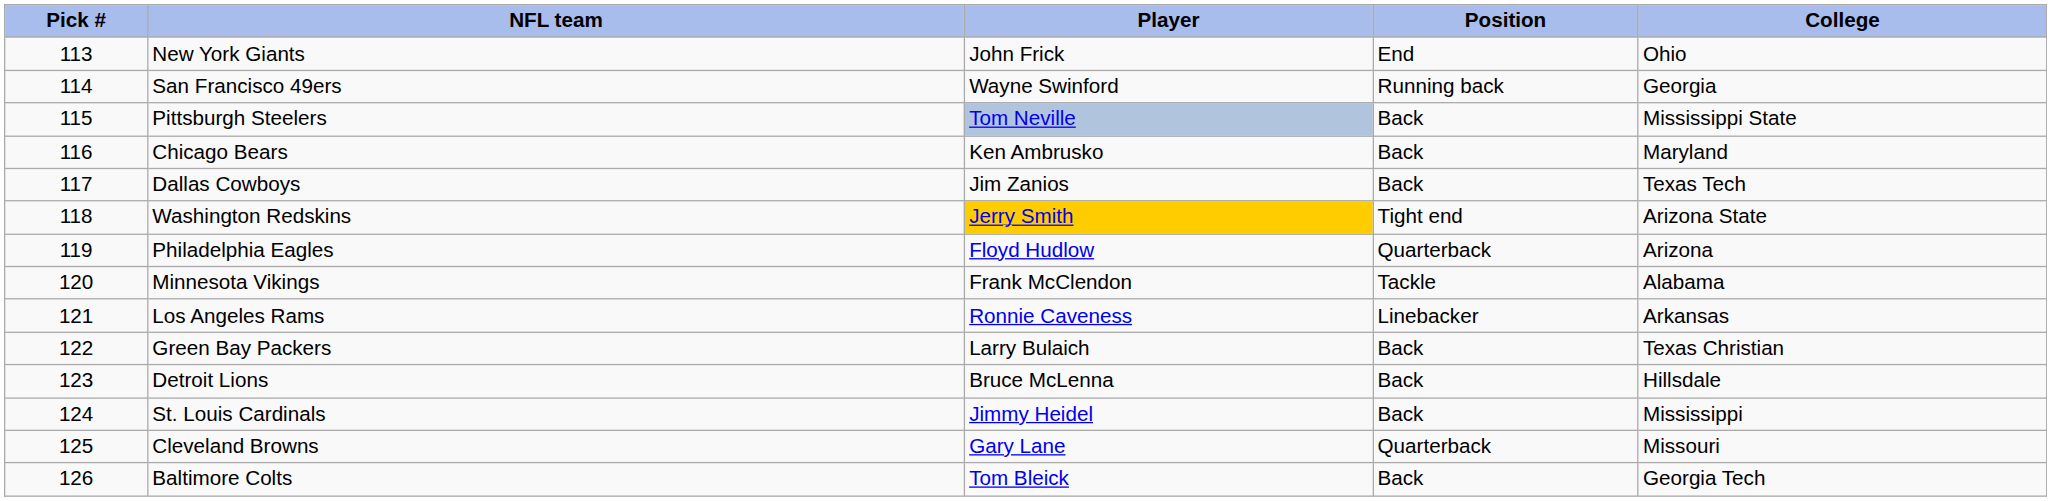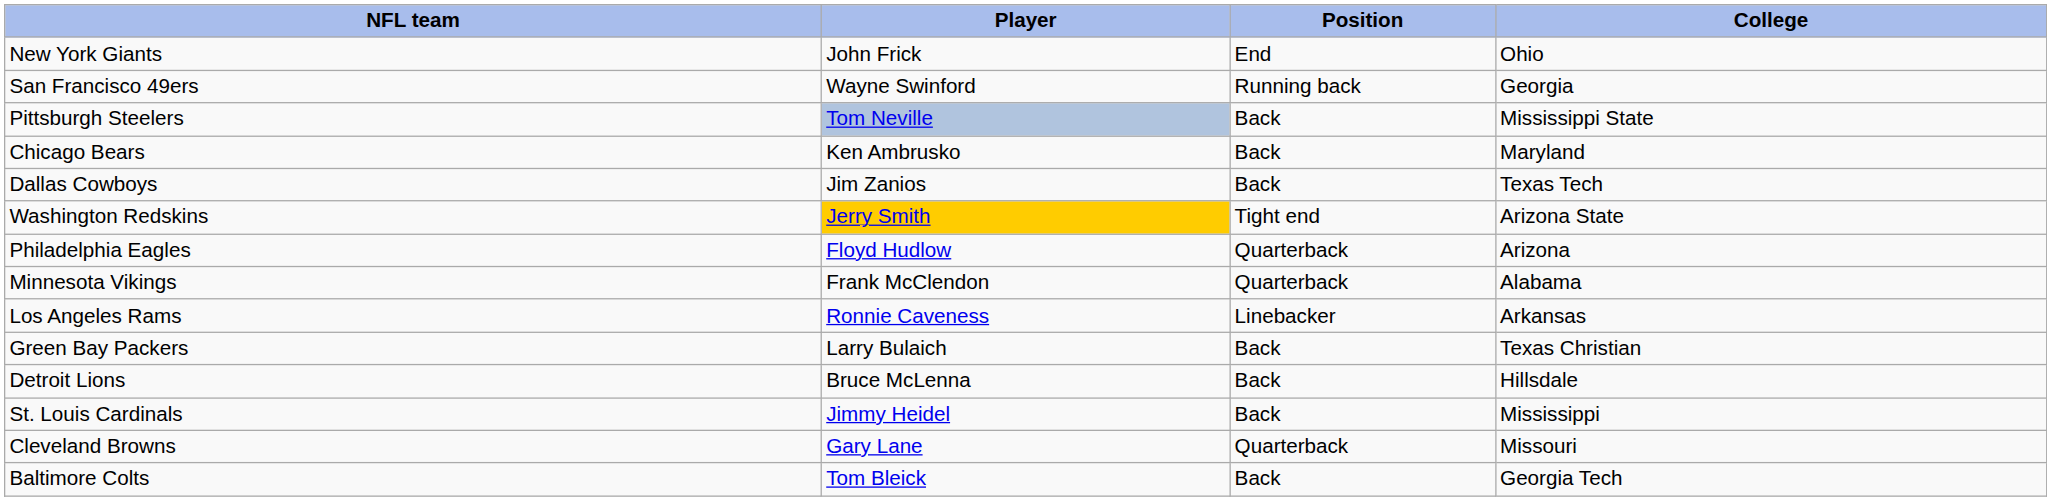- column: Pick # | 113 | 114 | 115 | 116 | 117 | 118 | 119 | 120 | 121 | 122 | 123 | 124 | 125 | 126
Minnesota Vikings | Position: Tackle -> Quarterback
